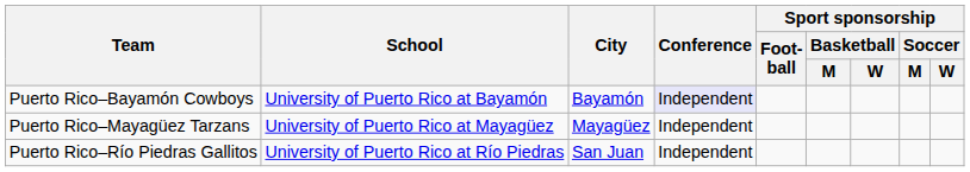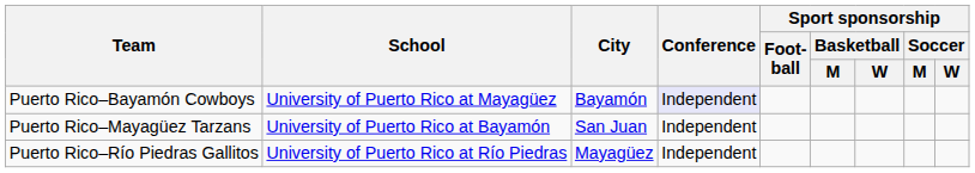Puerto Rico–Bayamón Cowboys | School: University of Puerto Rico at Bayamón -> University of Puerto Rico at Mayagüez
Puerto Rico–Mayagüez Tarzans | School: University of Puerto Rico at Mayagüez -> University of Puerto Rico at Bayamón
Puerto Rico–Mayagüez Tarzans | City: Mayagüez -> San Juan
Puerto Rico–Río Piedras Gallitos | City: San Juan -> Mayagüez
